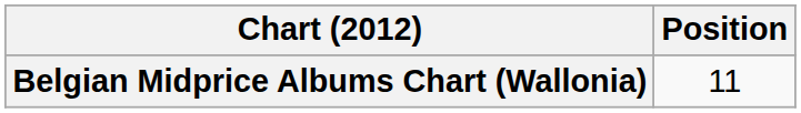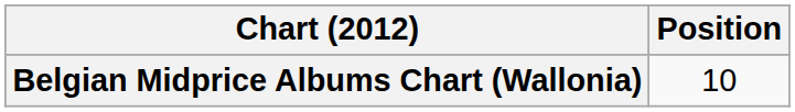Belgian Midprice Albums Chart (Wallonia) | Position: 11 -> 10
